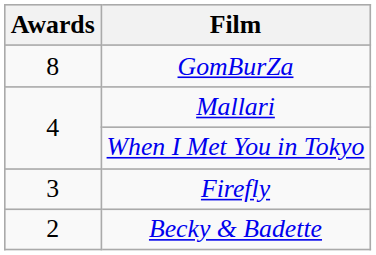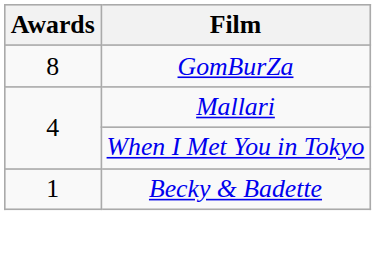- row: 3 | Firefly
Becky & Badette | Awards: 2 -> 1
